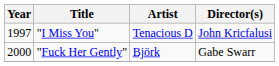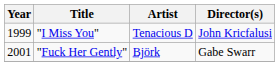"I Miss You" | Year: 1997 -> 1999
"Fuck Her Gently" | Year: 2000 -> 2001
